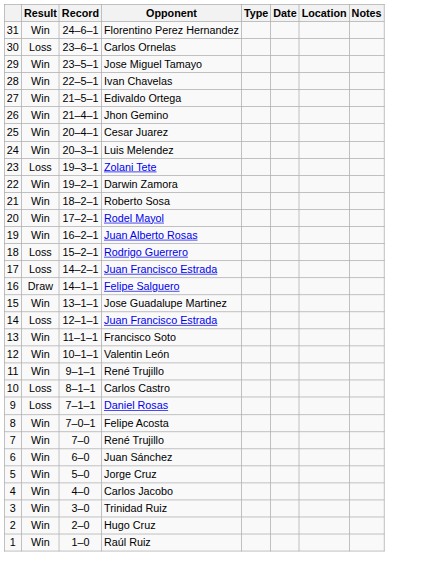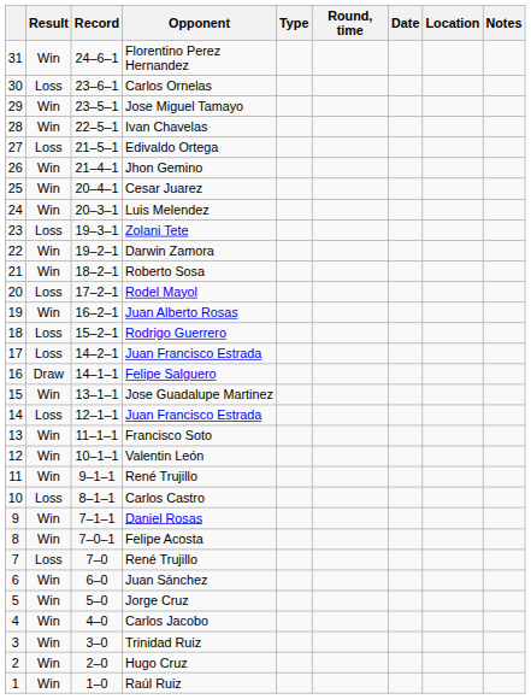+ column: Round, time
Edivaldo Ortega | Result: Win -> Loss
Rodel Mayol | Result: Win -> Loss
Daniel Rosas | Result: Loss -> Win
7 / René Trujillo | Result: Win -> Loss
